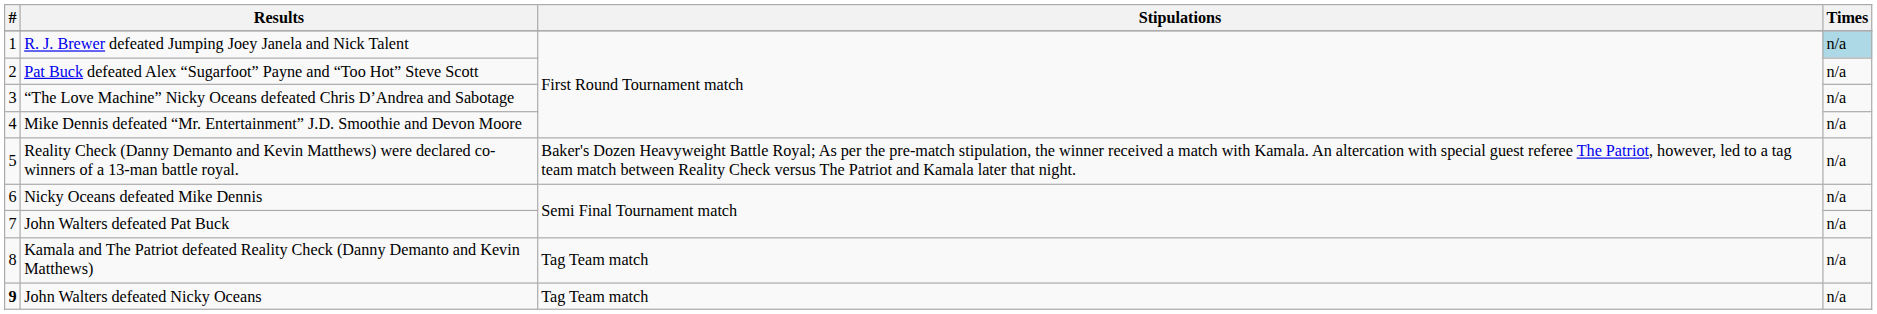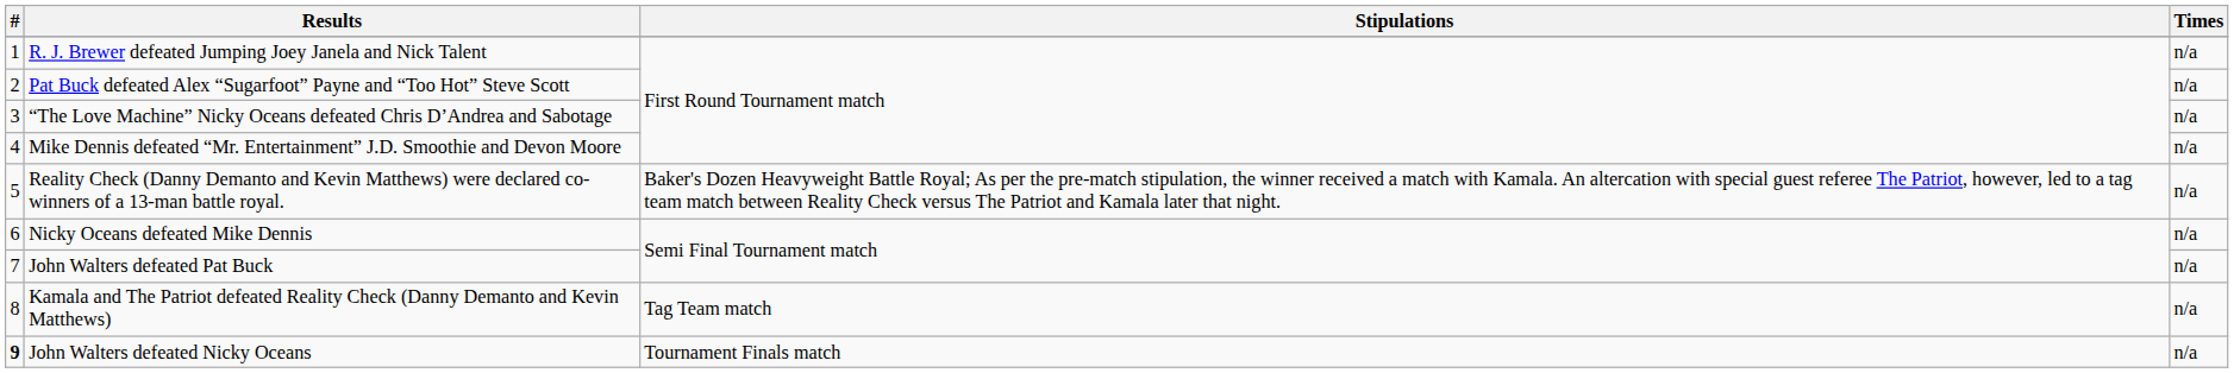R. J. Brewer defeated Jumping Joey Janela and Nick Talent | Times: lightblue background -> no background
John Walters defeated Nicky Oceans | Stipulations: Tag Team match -> Tournament Finals match
